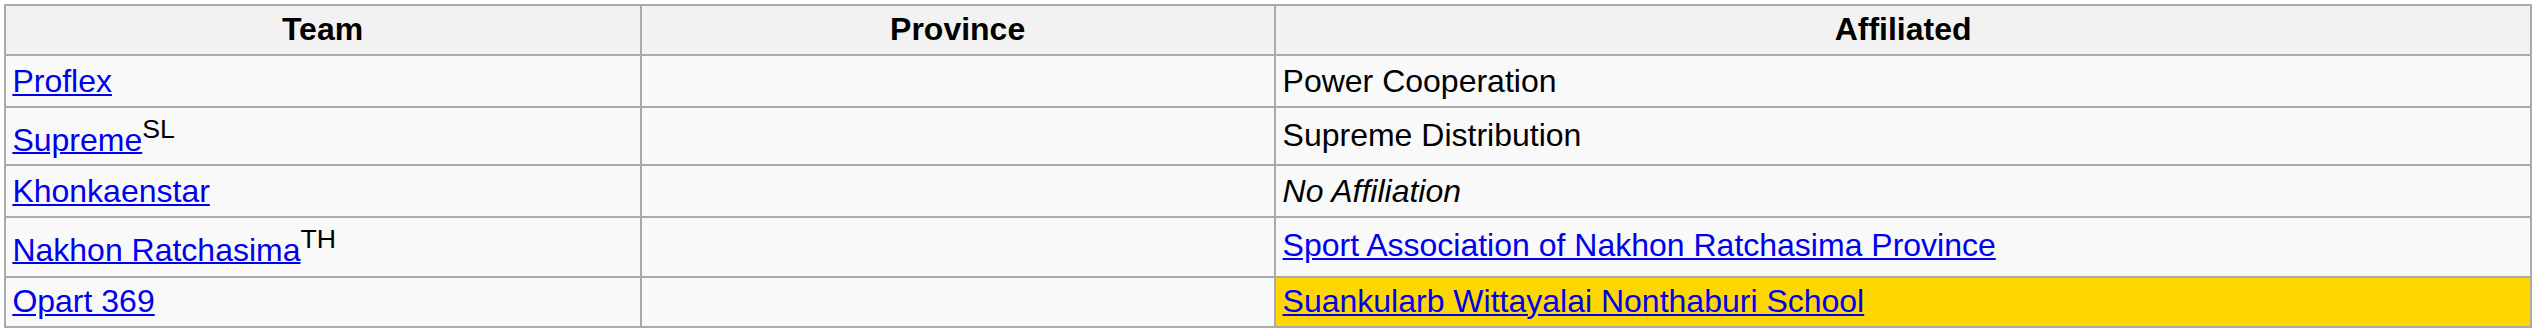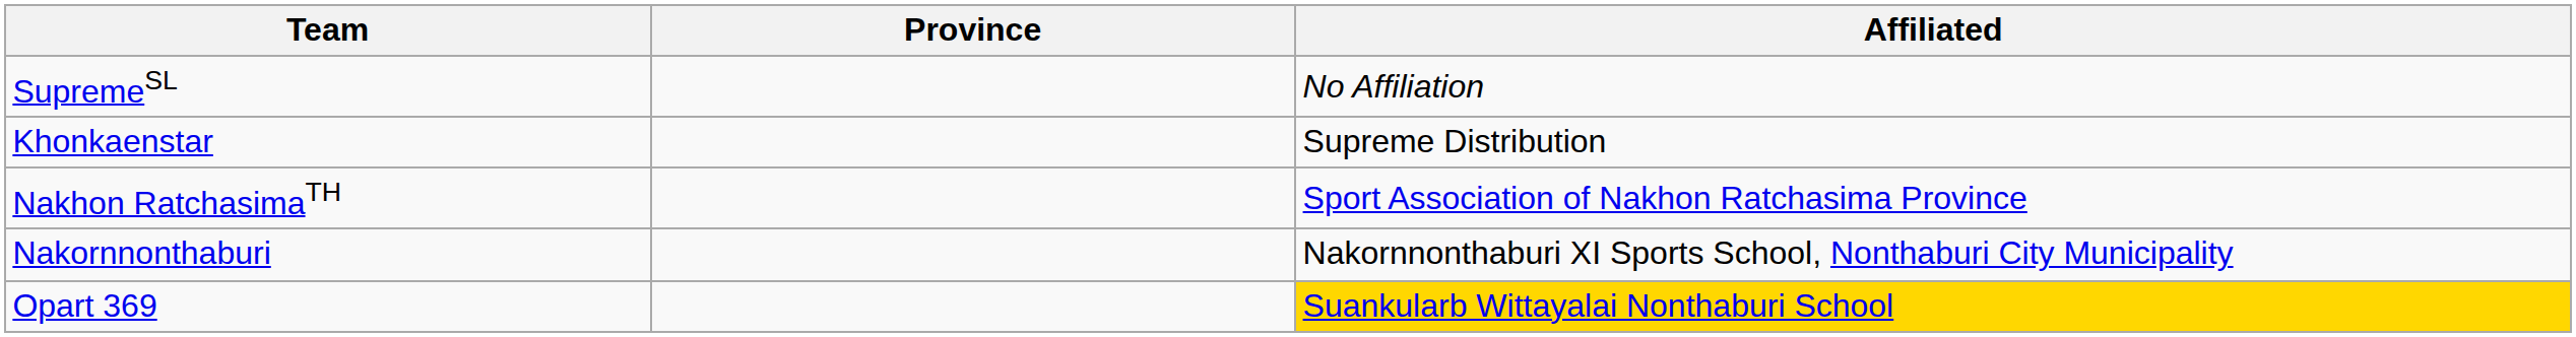- row: Proflex | Power Cooperation
SupremeSL | Affiliated: Supreme Distribution -> No Affiliation
Khonkaenstar | Affiliated: No Affiliation -> Supreme Distribution
+ row: Nakornnonthaburi | Nakornnonthaburi XI Sports School, Nonthaburi City Municipality
